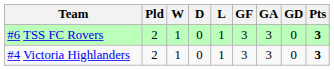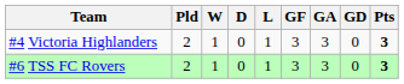rows swapped: #6 TSS FC Rovers <-> #4 Victoria Highlanders
